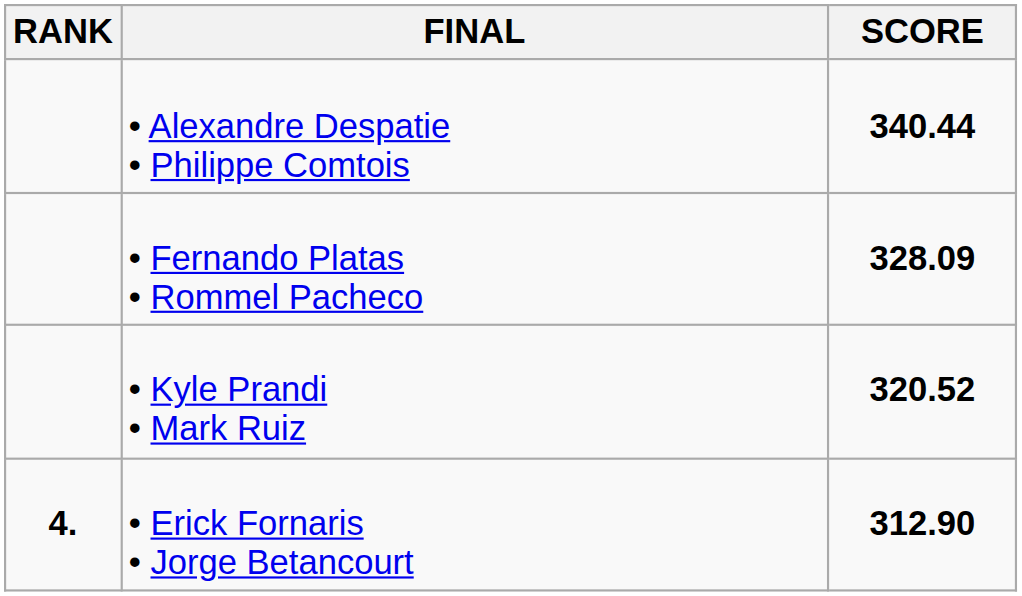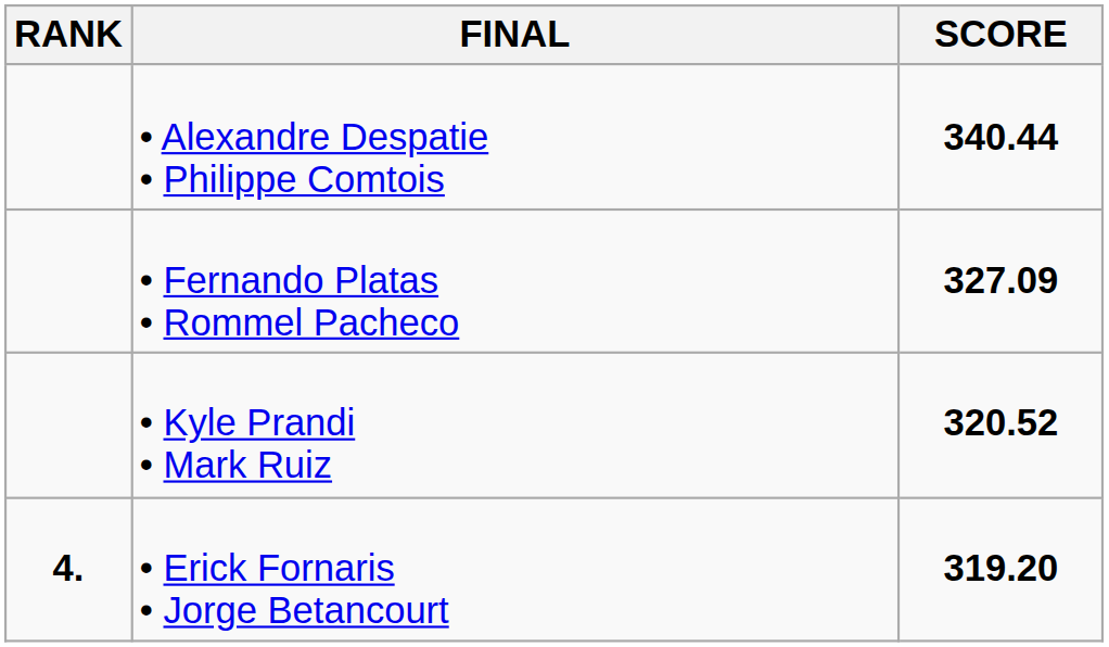• Fernando Platas • Rommel Pacheco | SCORE: 328.09 -> 327.09
• Erick Fornaris • Jorge Betancourt | SCORE: 312.90 -> 319.20
